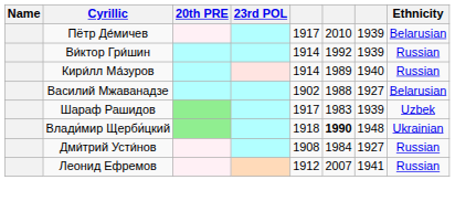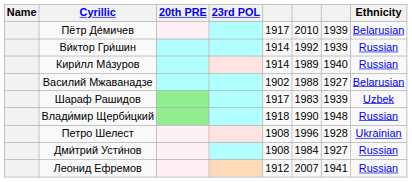Влади́мир Щерби́цкий | column 6: bold -> normal
Влади́мир Щерби́цкий | Ethnicity: Ukrainian -> Russian
+ row: Петро Шелест | 1908 | 1996 | 1928 | Ukrainian
